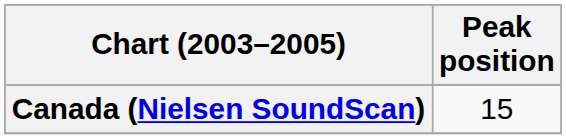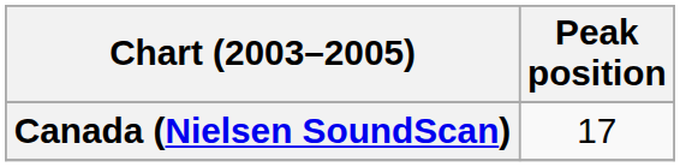Canada (Nielsen SoundScan) | Peak position: 15 -> 17
